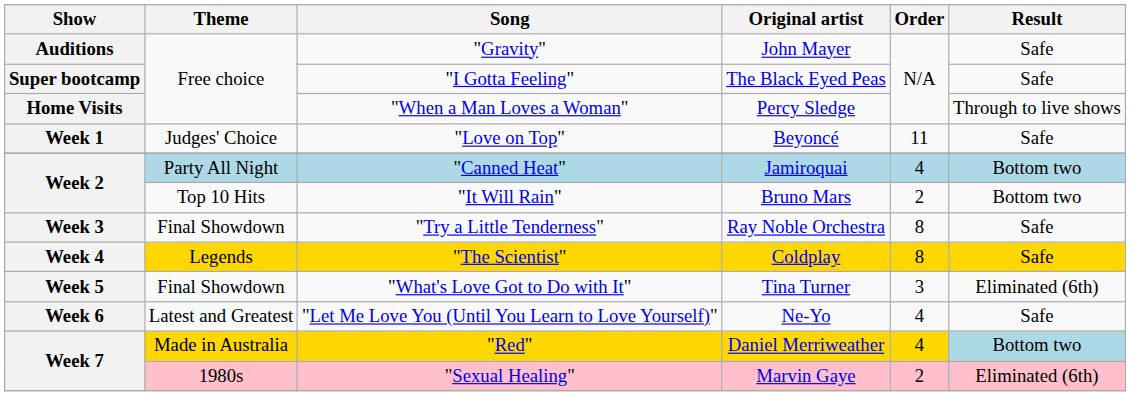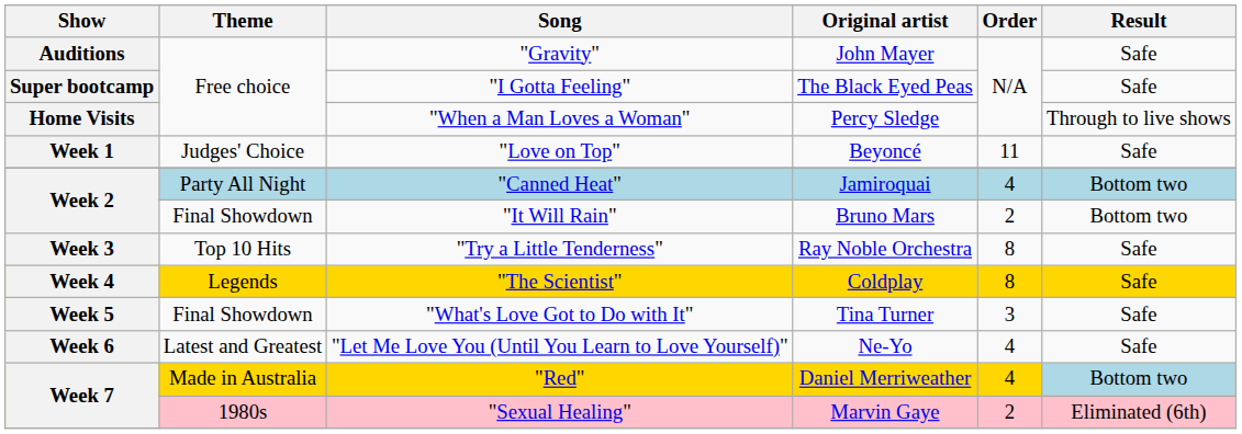"It Will Rain" | Theme: Top 10 Hits -> Final Showdown
"Try a Little Tenderness" | Theme: Final Showdown -> Top 10 Hits
"What's Love Got to Do with It" | Result: Eliminated (6th) -> Safe
